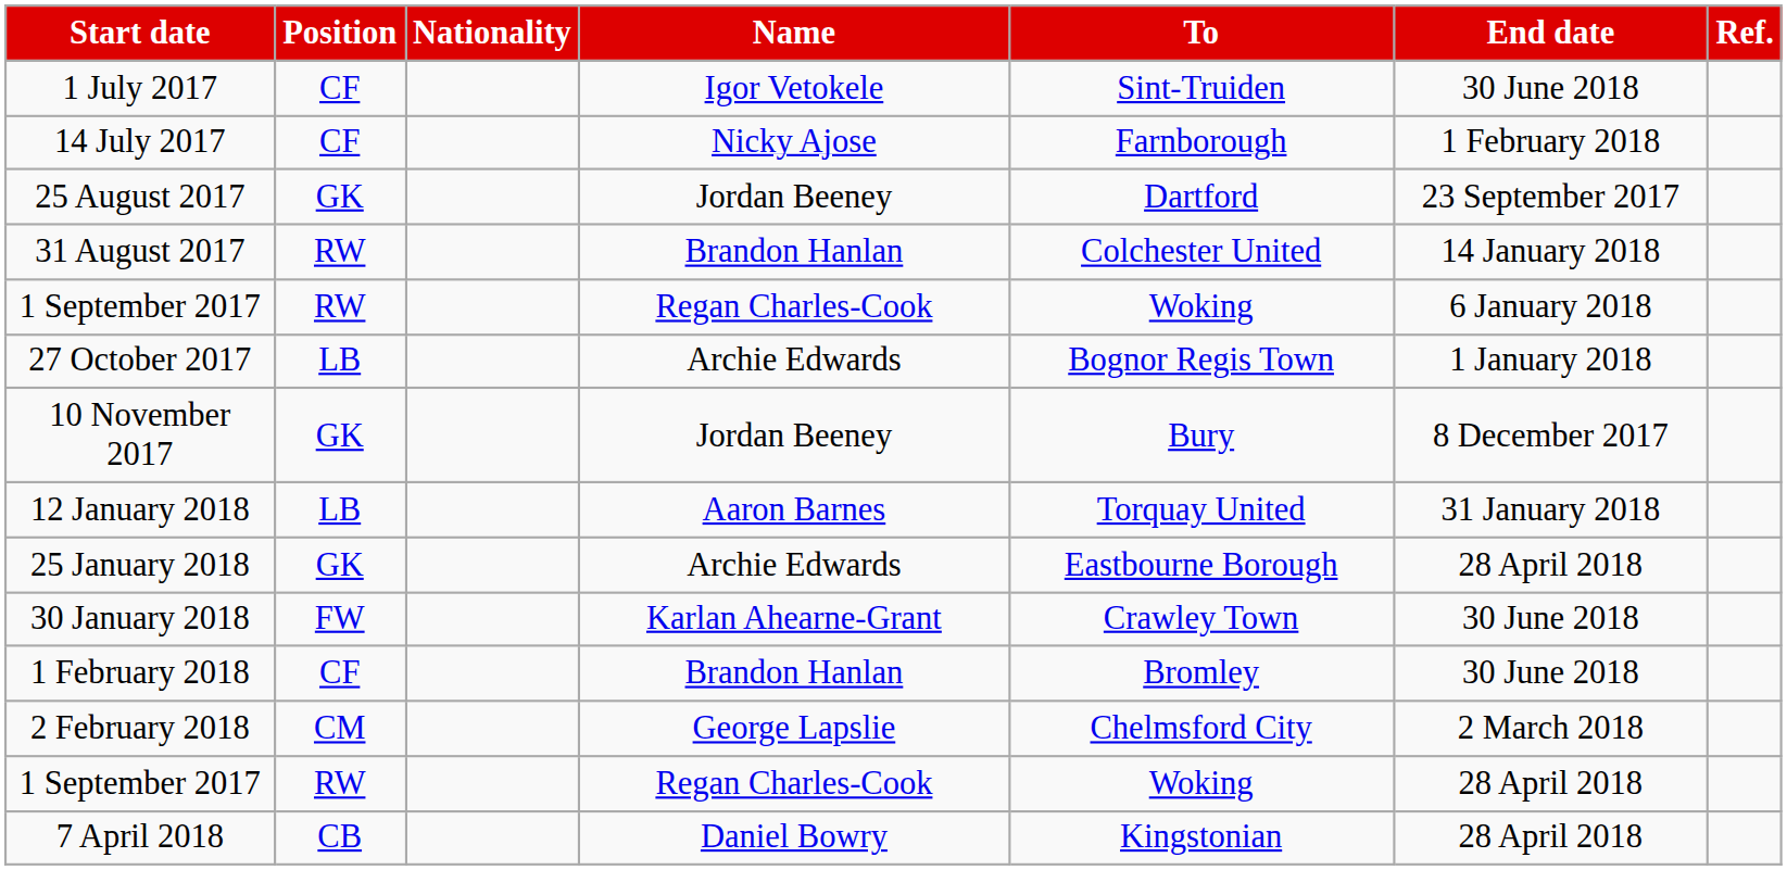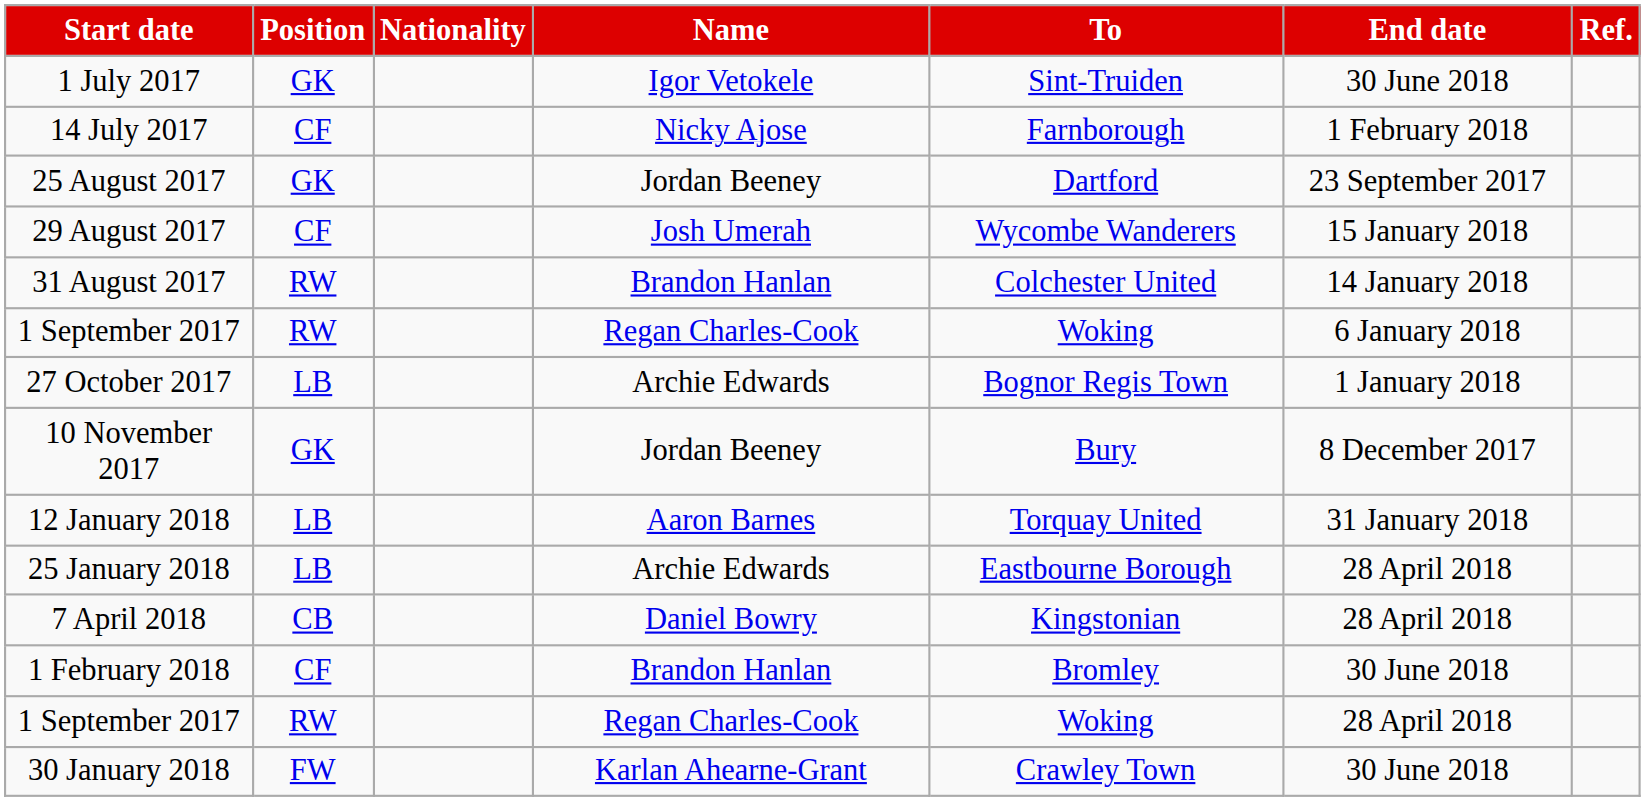1 July 2017 | Position: CF -> GK
+ row: 29 August 2017 | CF | Josh Umerah | Wycombe Wanderers | 15 January 2018
25 January 2018 | Position: GK -> LB
rows swapped: 30 January 2018 <-> 7 April 2018
- row: 2 February 2018 | CM | George Lapslie | Chelmsford City | 2 March 2018
